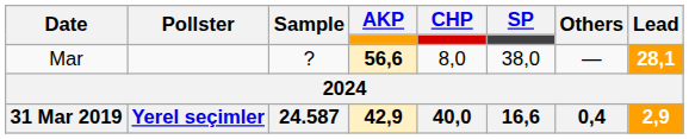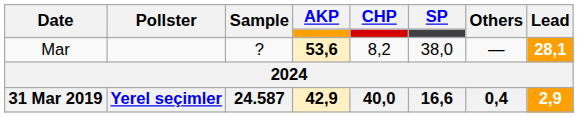Mar | AKP: 56,6 -> 53,6
Mar | CHP: 8,0 -> 8,2
